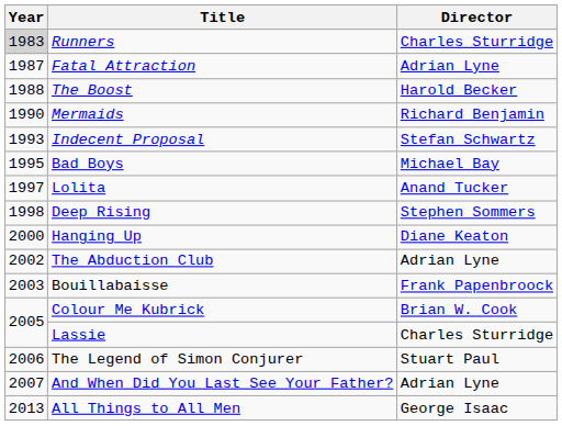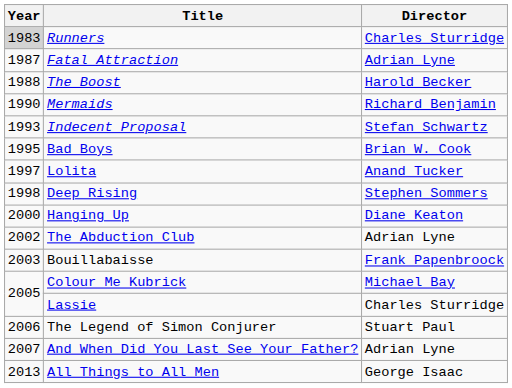Bad Boys | Director: Michael Bay -> Brian W. Cook
Colour Me Kubrick | Director: Brian W. Cook -> Michael Bay
